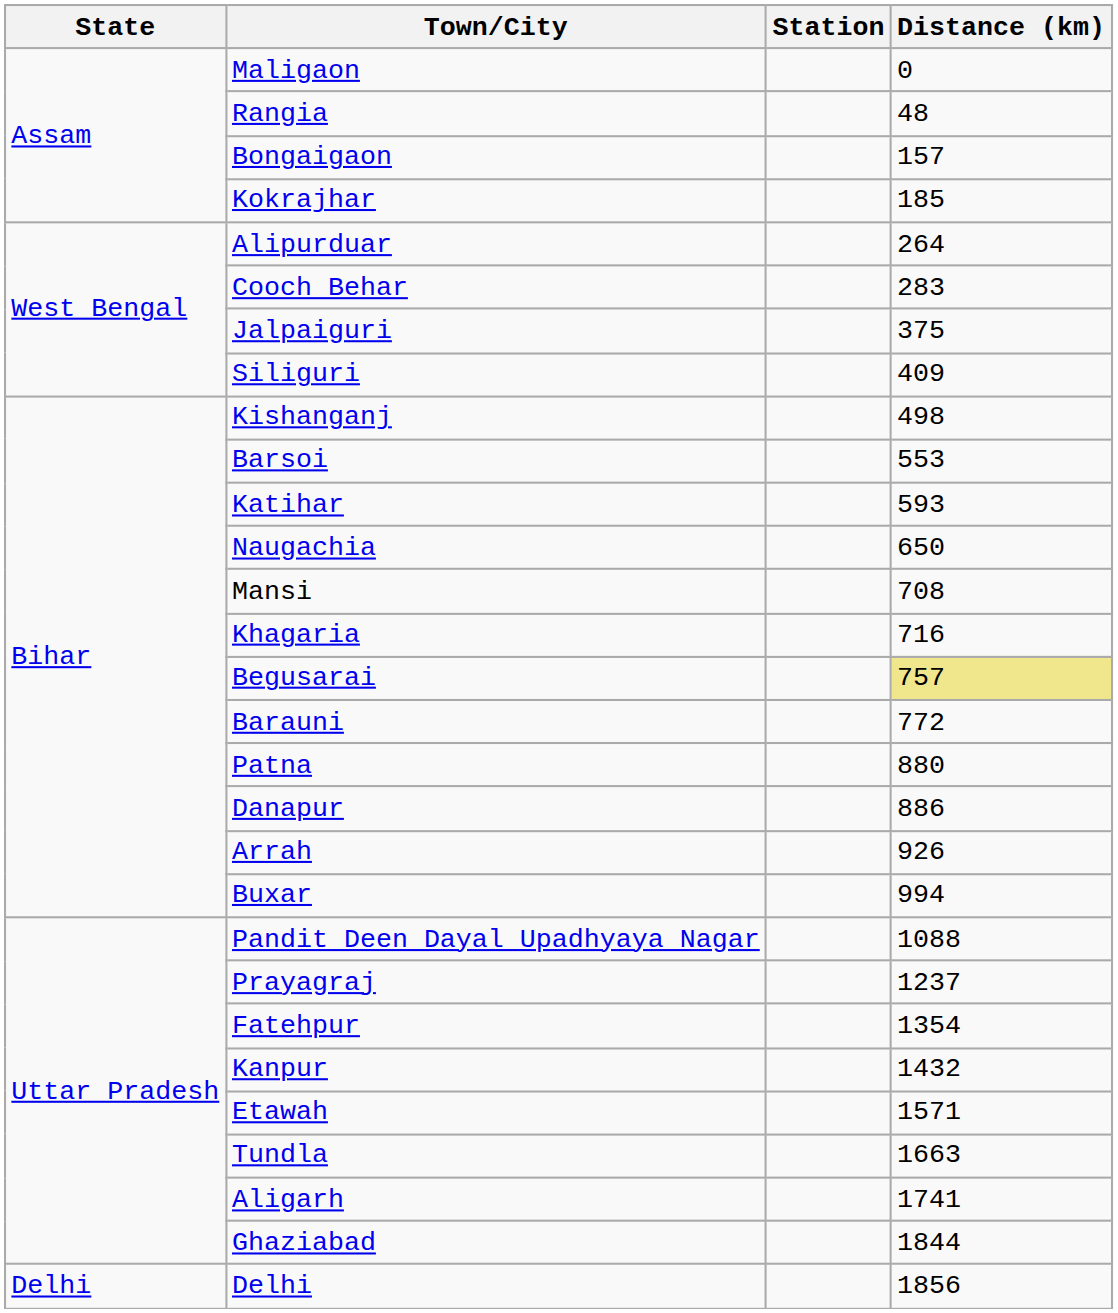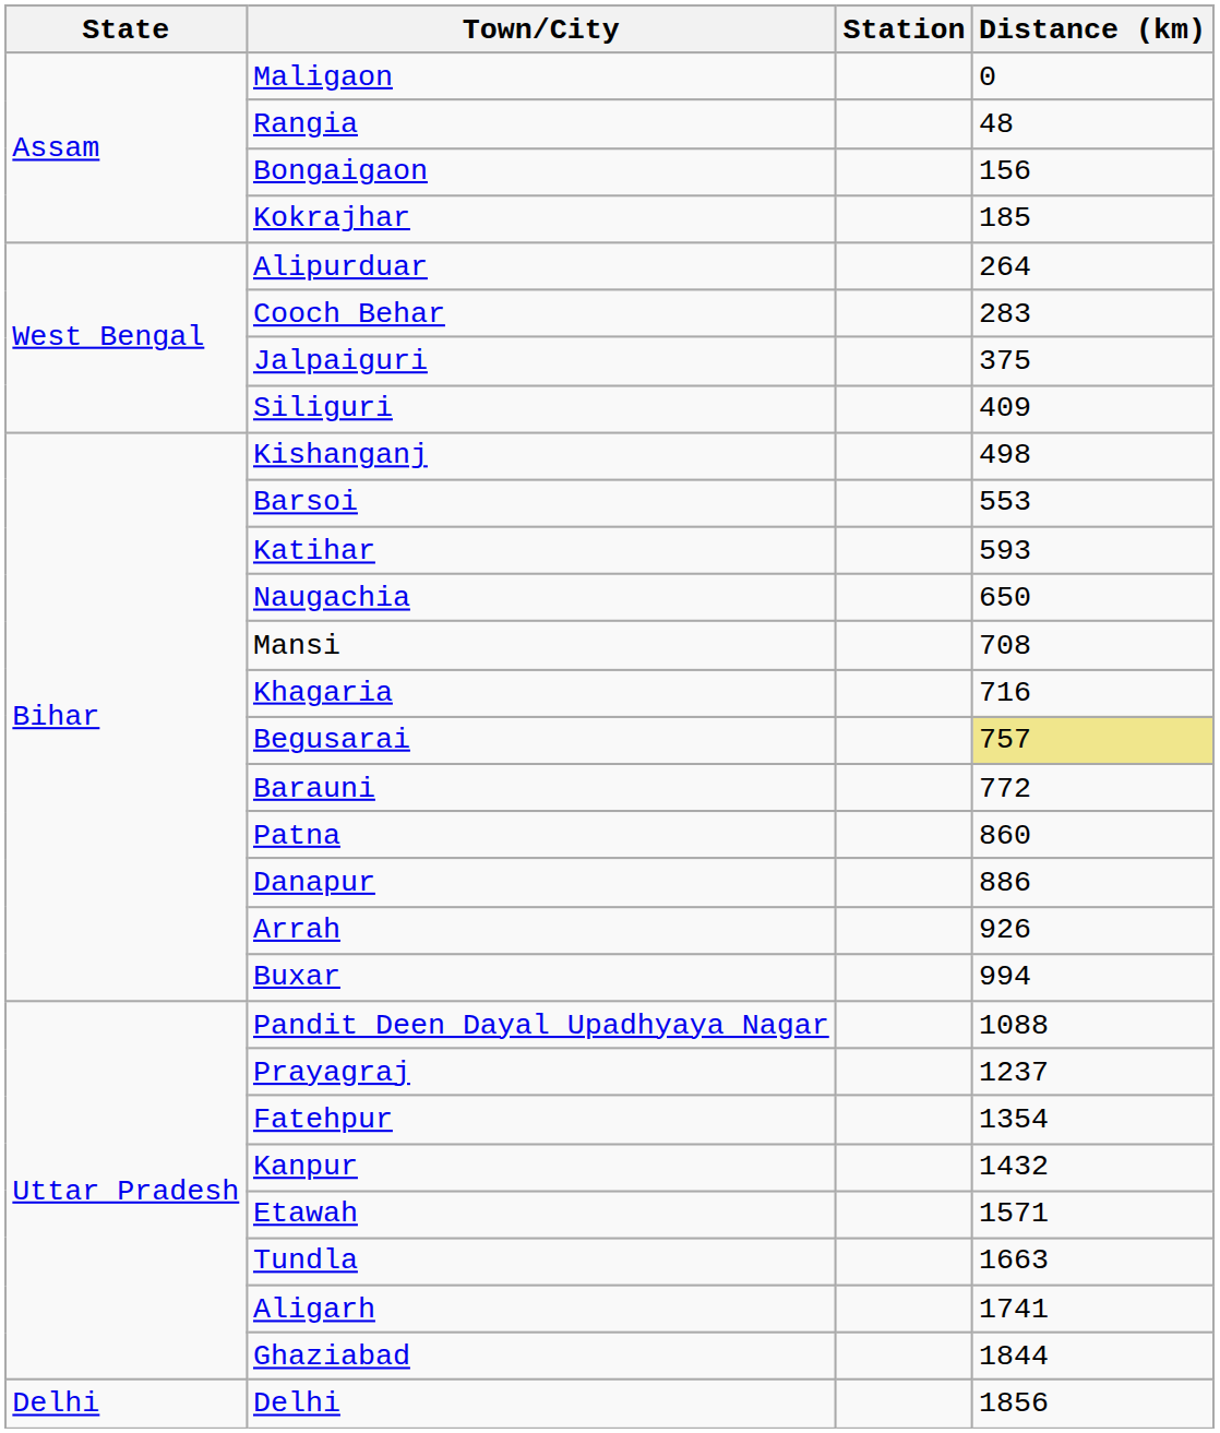Bongaigaon | Distance (km): 157 -> 156
Patna | Distance (km): 880 -> 860
